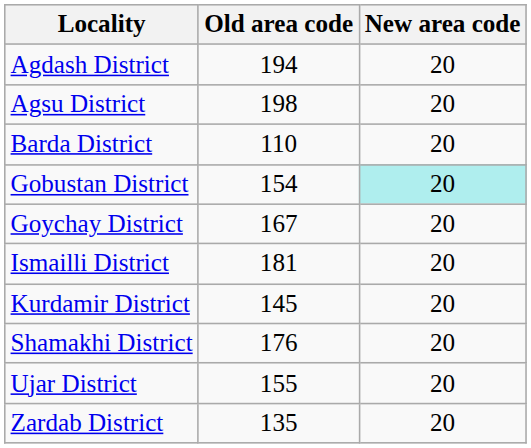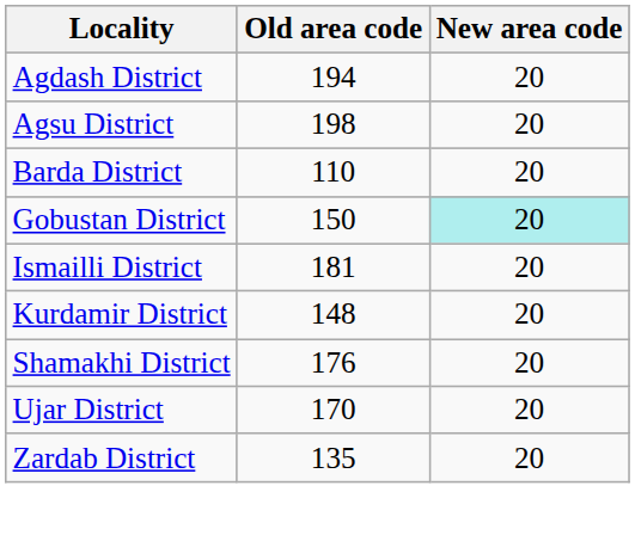Gobustan District | Old area code: 154 -> 150
- row: Goychay District | 167 | 20
Kurdamir District | Old area code: 145 -> 148
Ujar District | Old area code: 155 -> 170
